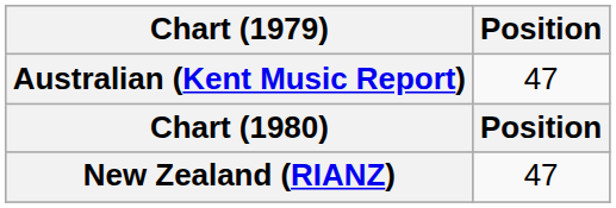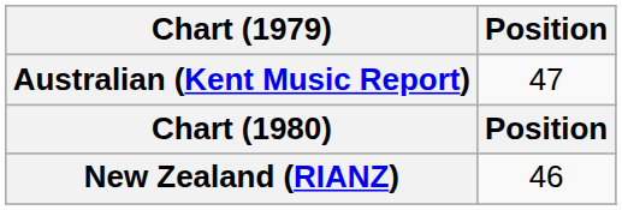New Zealand (RIANZ) | Position: 47 -> 46
